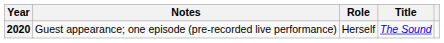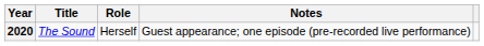columns swapped: Title <-> Notes
